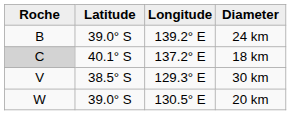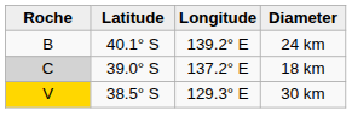24 km | Latitude: 39.0° S -> 40.1° S
18 km | Latitude: 40.1° S -> 39.0° S
30 km | Roche: no background -> gold background
- row: W | 39.0° S | 130.5° E | 20 km
